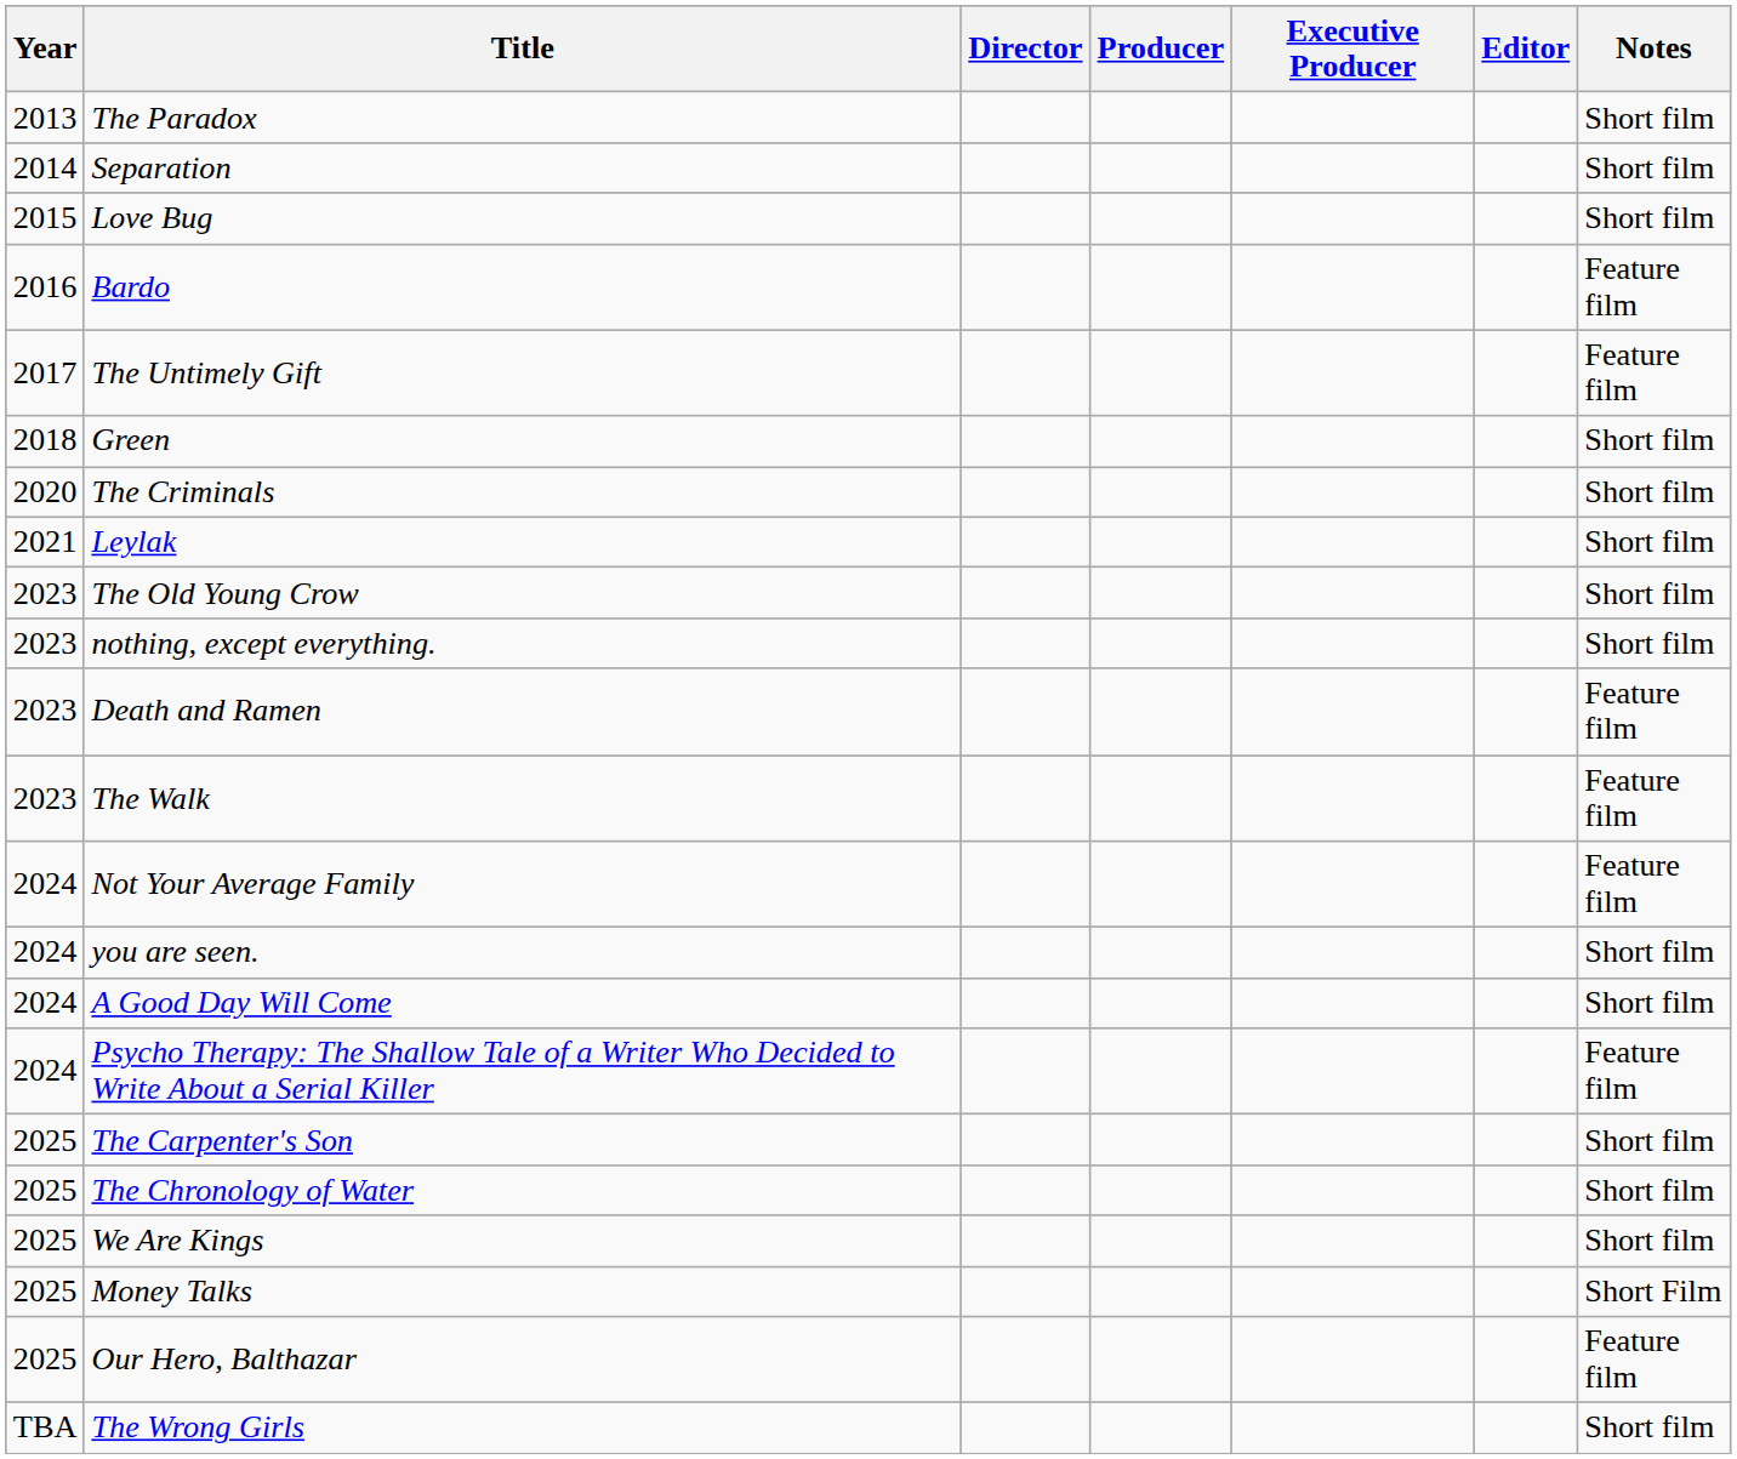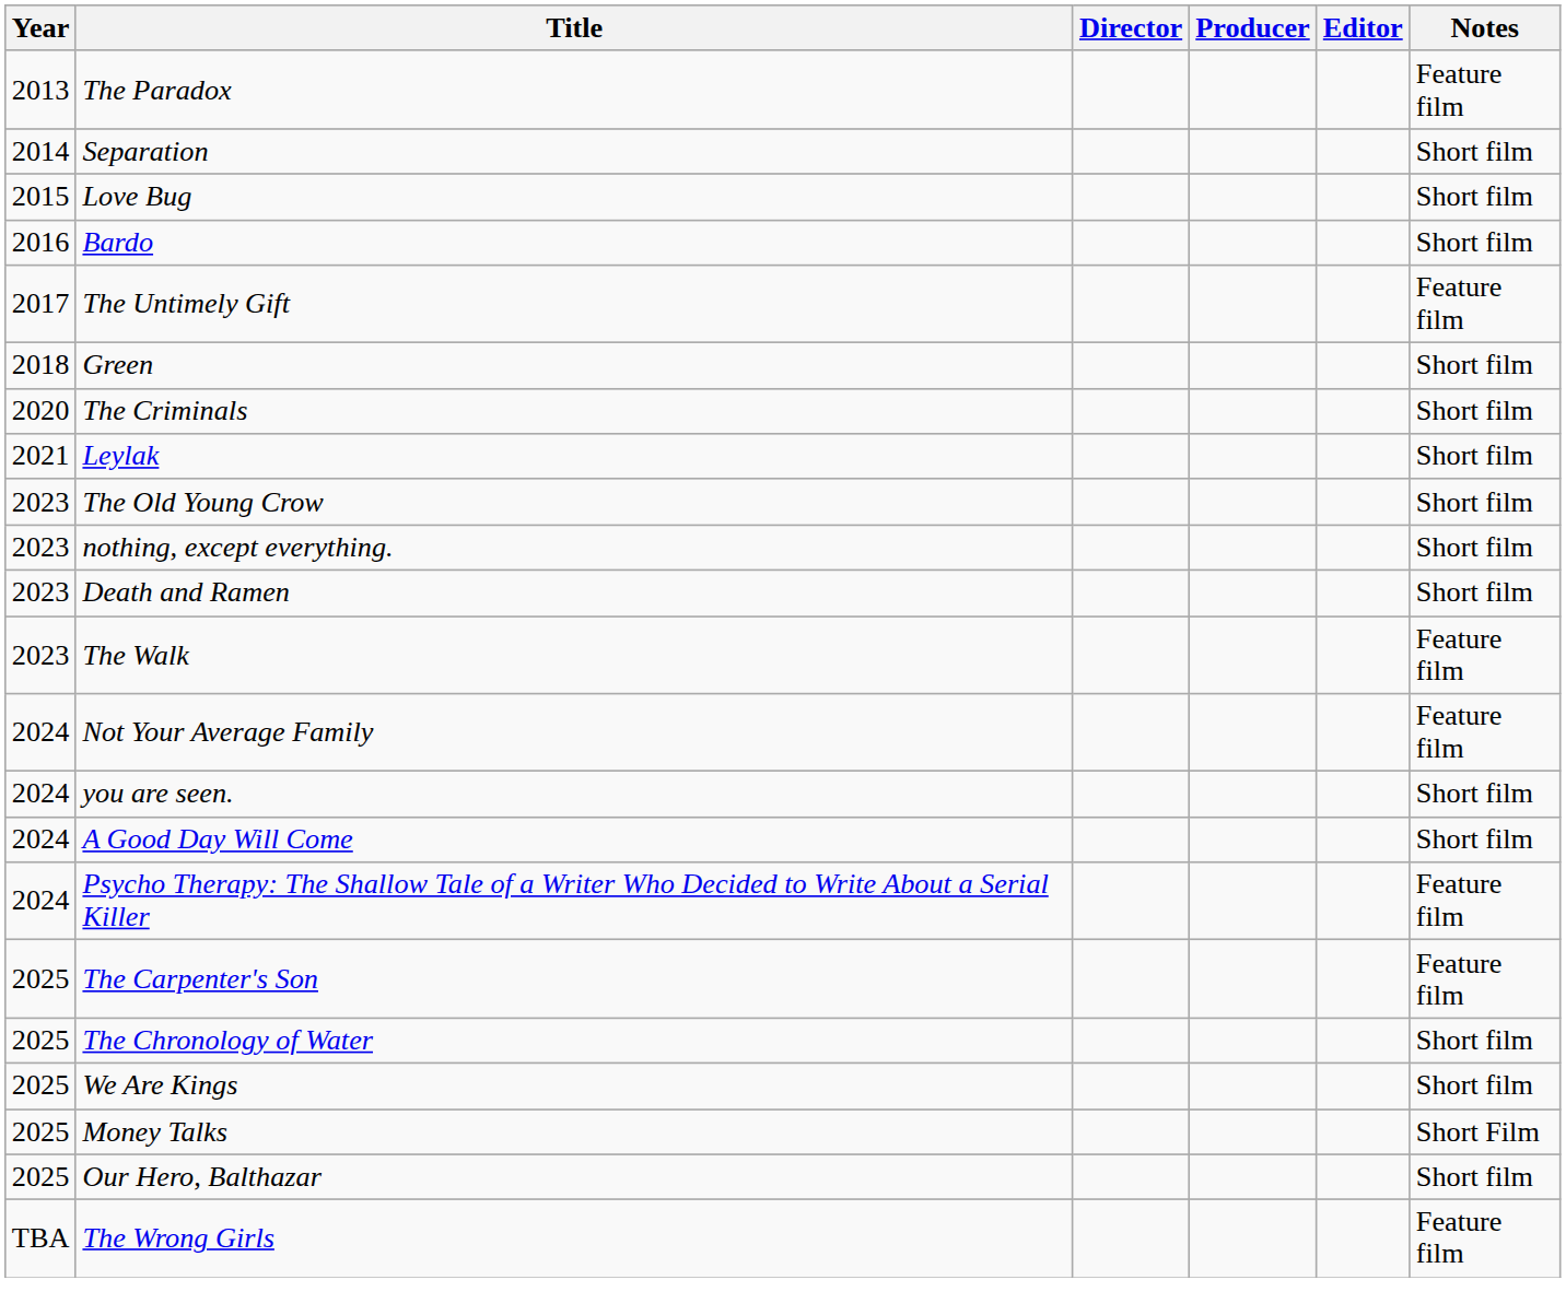- column: Executive Producer
The Paradox | Notes: Short film -> Feature film
Bardo | Notes: Feature film -> Short film
Death and Ramen | Notes: Feature film -> Short film
The Carpenter's Son | Notes: Short film -> Feature film
Our Hero, Balthazar | Notes: Feature film -> Short film
The Wrong Girls | Notes: Short film -> Feature film
